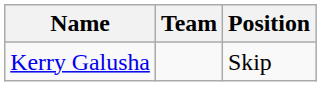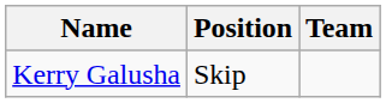columns swapped: Position <-> Team
